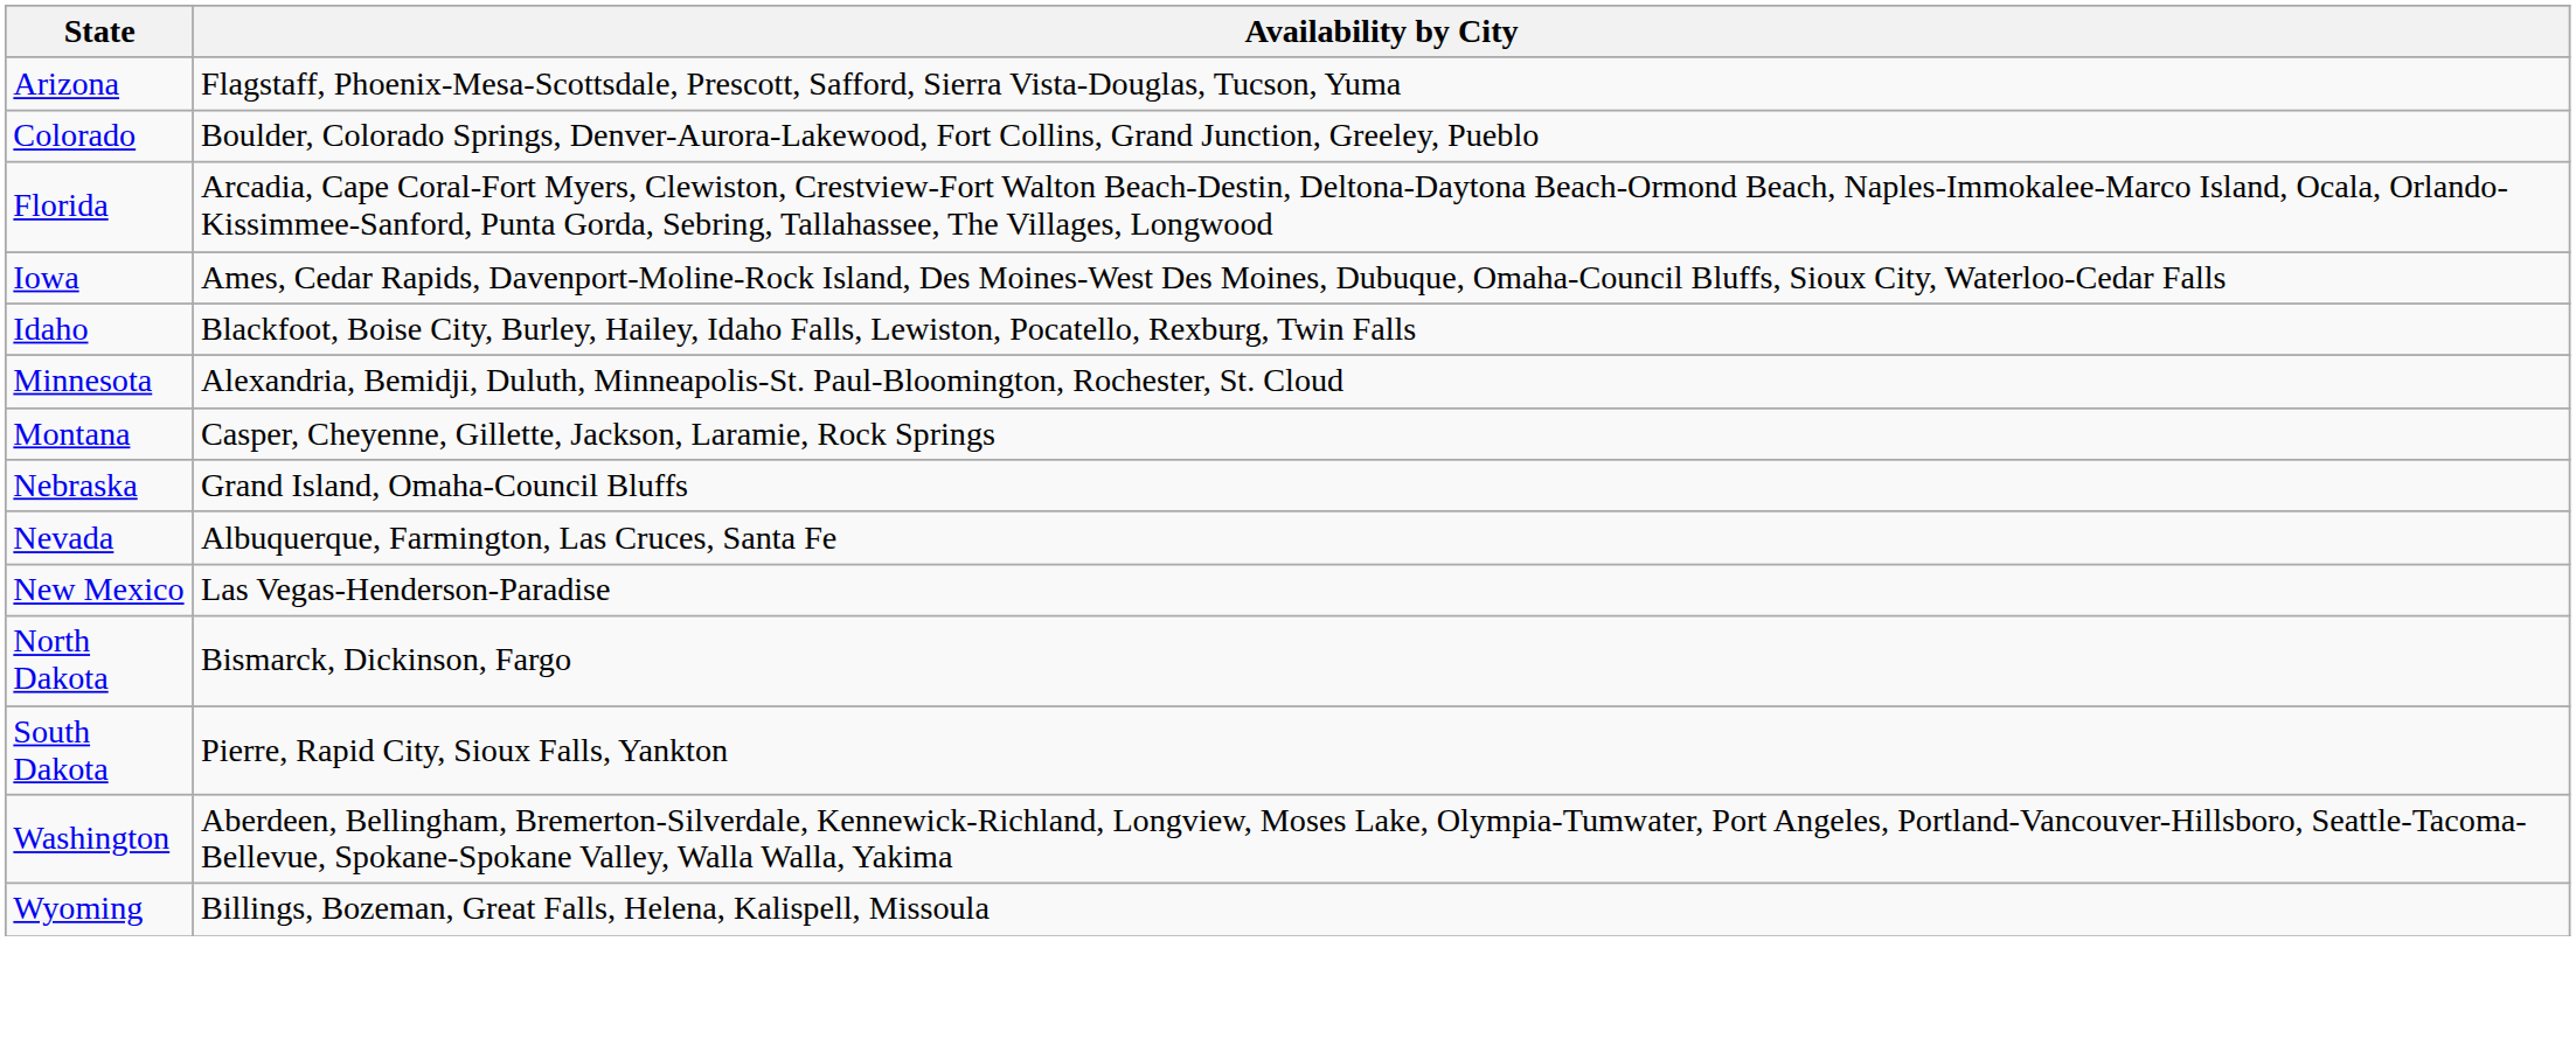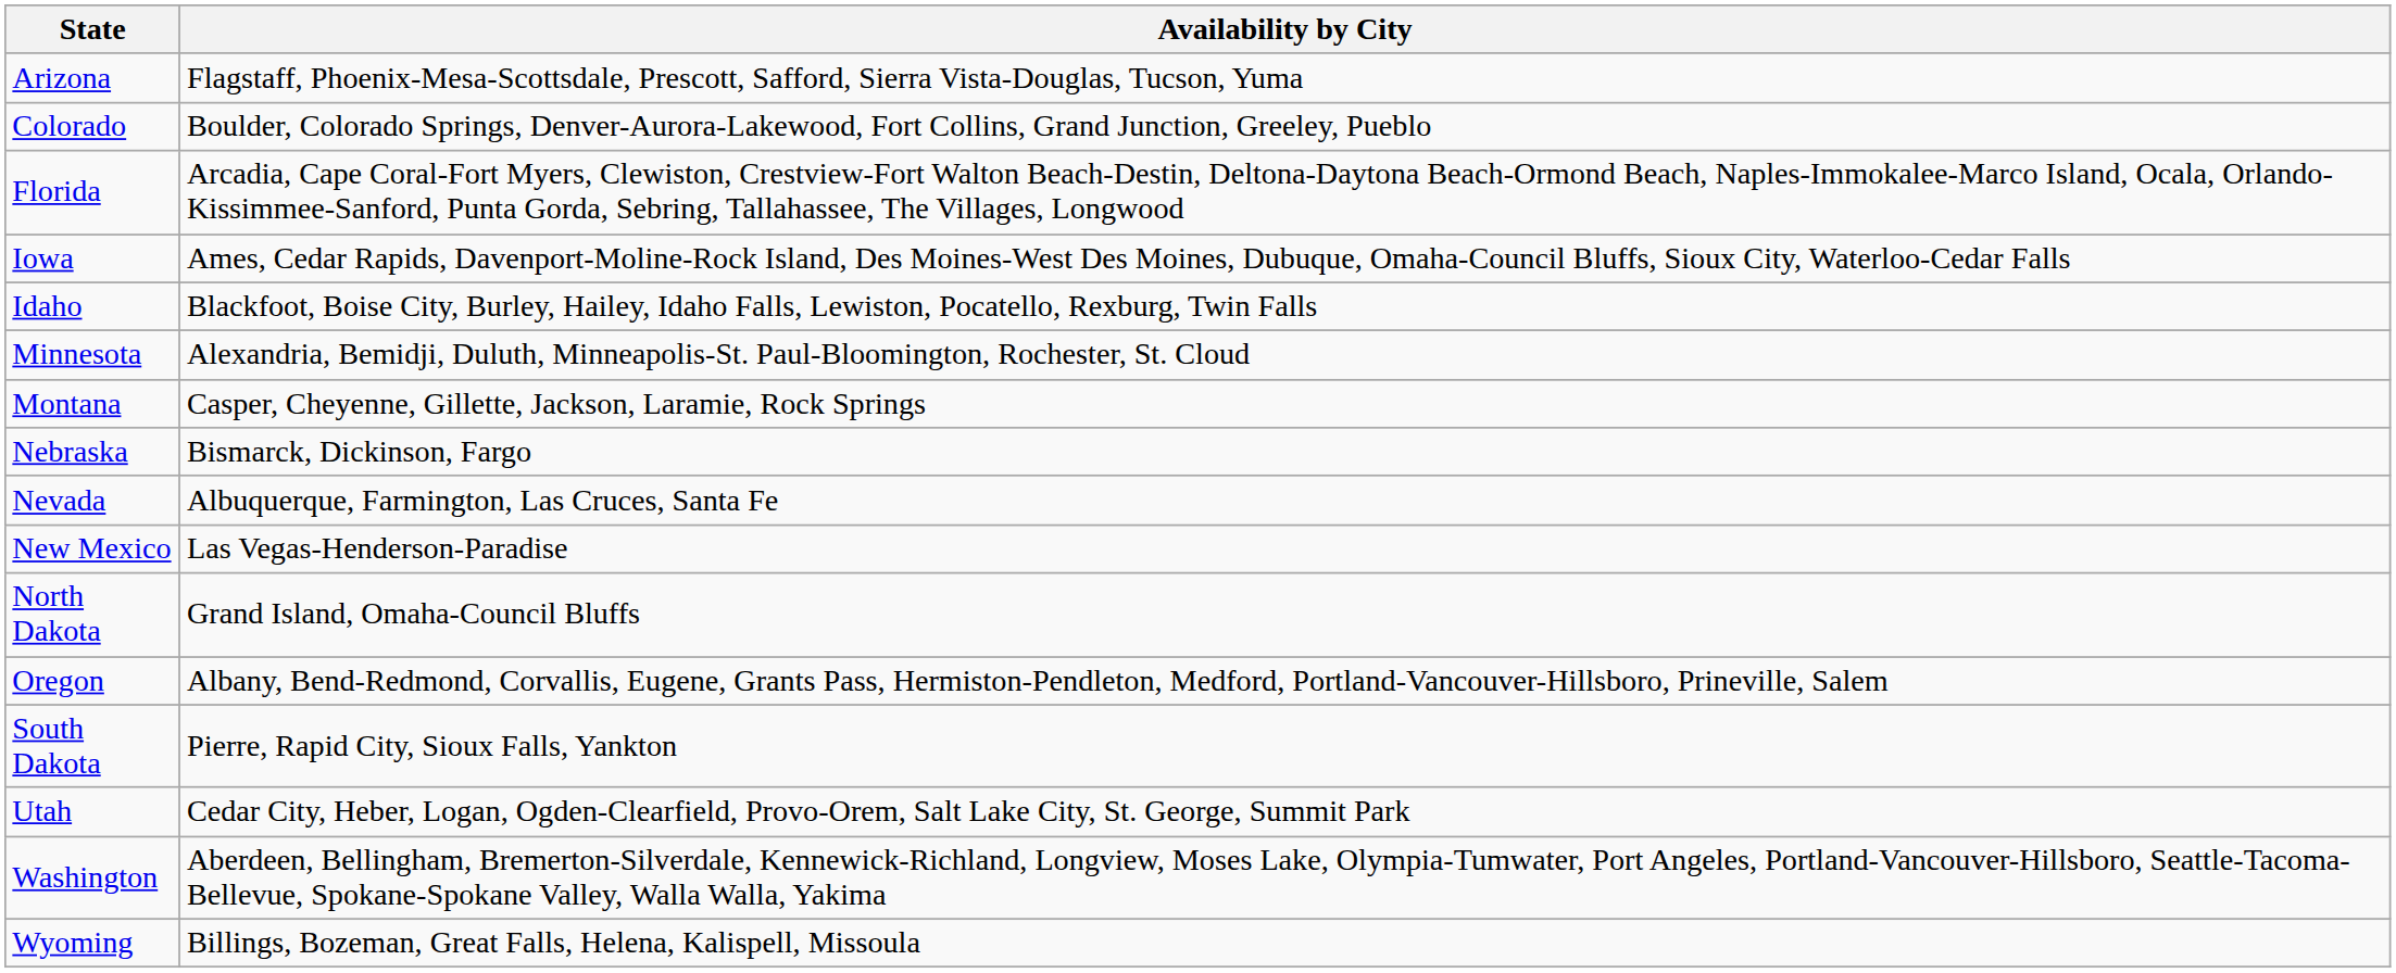Nebraska | Availability by City: Grand Island, Omaha-Council Bluffs -> Bismarck, Dickinson, Fargo
North Dakota | Availability by City: Bismarck, Dickinson, Fargo -> Grand Island, Omaha-Council Bluffs
+ row: Oregon | Albany, Bend-Redmond, Corvallis, Eugene, Grants Pass, Hermiston-Pendleton, Medford, Portland-Vancouver-Hillsboro, Prineville, Salem
+ row: Utah | Cedar City, Heber, Logan, Ogden-Clearfield, Provo-Orem, Salt Lake City, St. George, Summit Park
